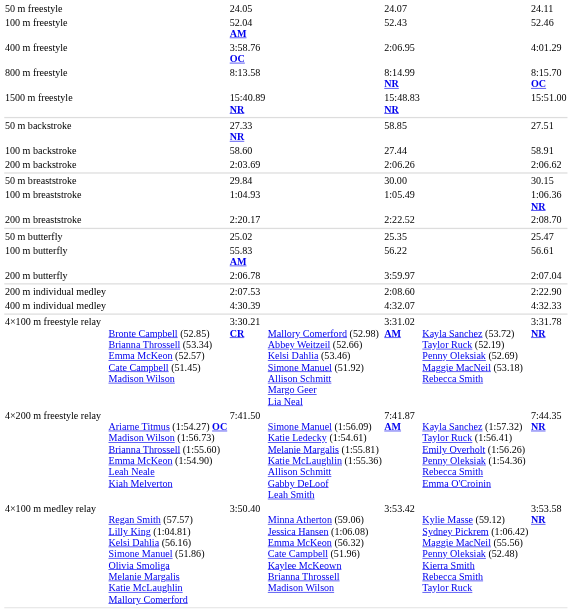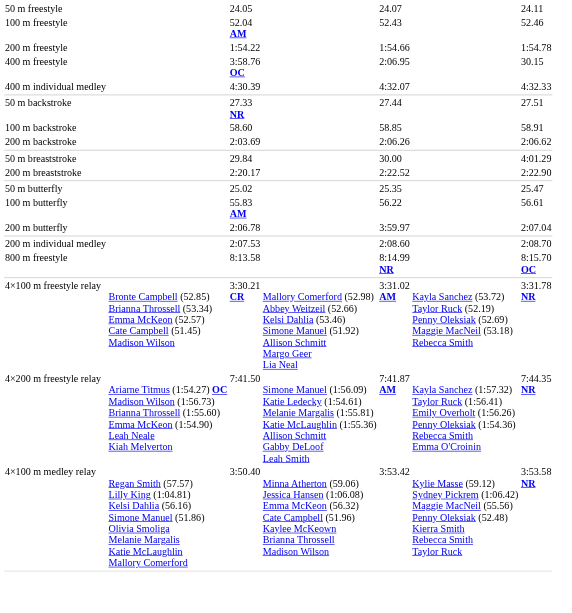+ row: 200 m freestyle | 1:54.22 | 1:54.66 | 1:54.78
400 m freestyle | column 7: 4:01.29 -> 30.15
rows swapped: 800 m freestyle <-> 400 m individual medley
- row: 1500 m freestyle | 15:40.89 NR | 15:48.83 NR | 15:51.00
50 m backstroke | column 5: 58.85 -> 27.44
100 m backstroke | column 5: 27.44 -> 58.85
50 m breaststroke | column 7: 30.15 -> 4:01.29
- row: 100 m breaststroke | 1:04.93 | 1:05.49 | 1:06.36 NR
200 m breaststroke | column 7: 2:08.70 -> 2:22.90
200 m individual medley | column 7: 2:22.90 -> 2:08.70
